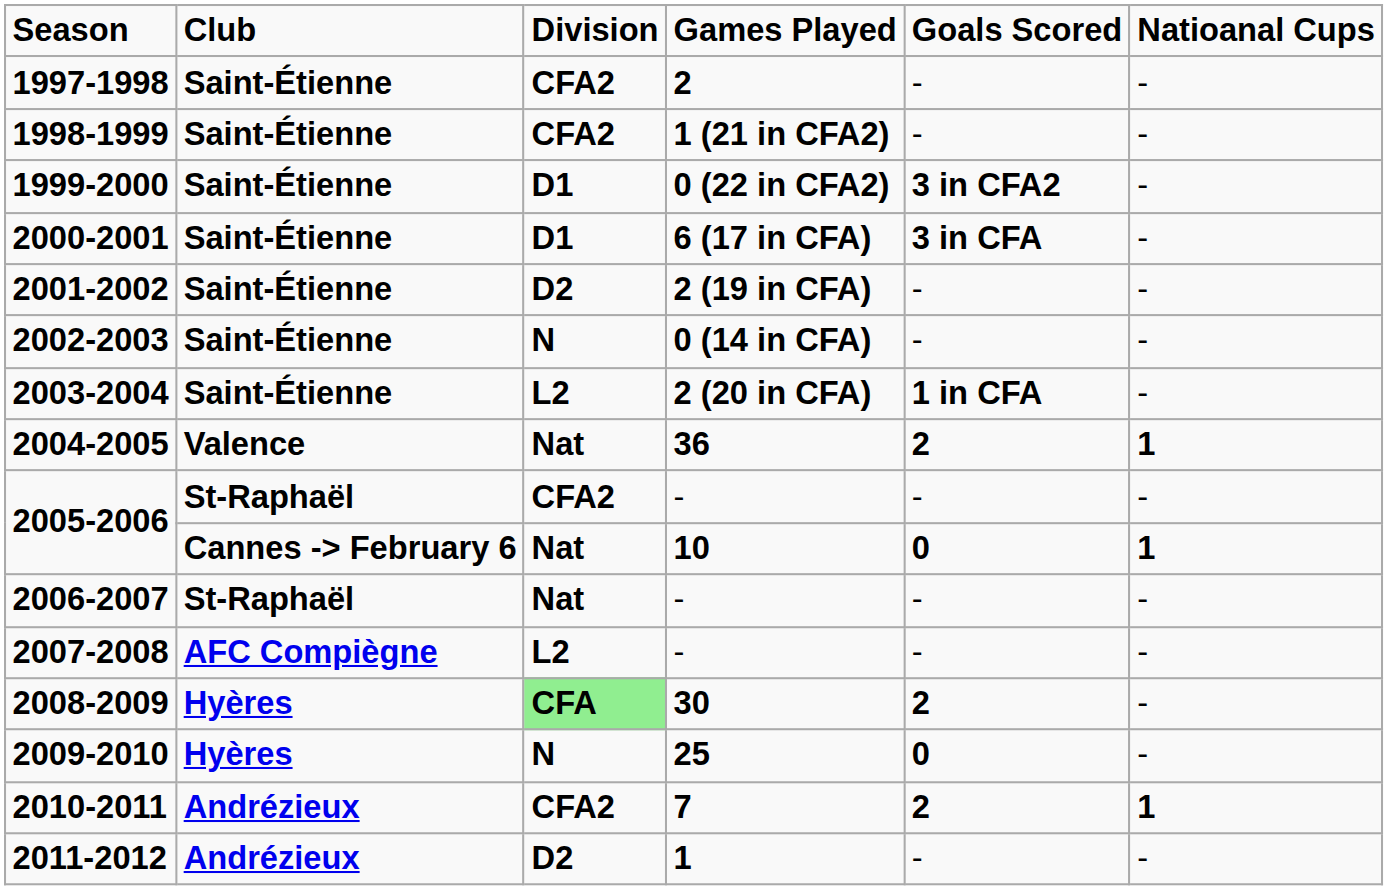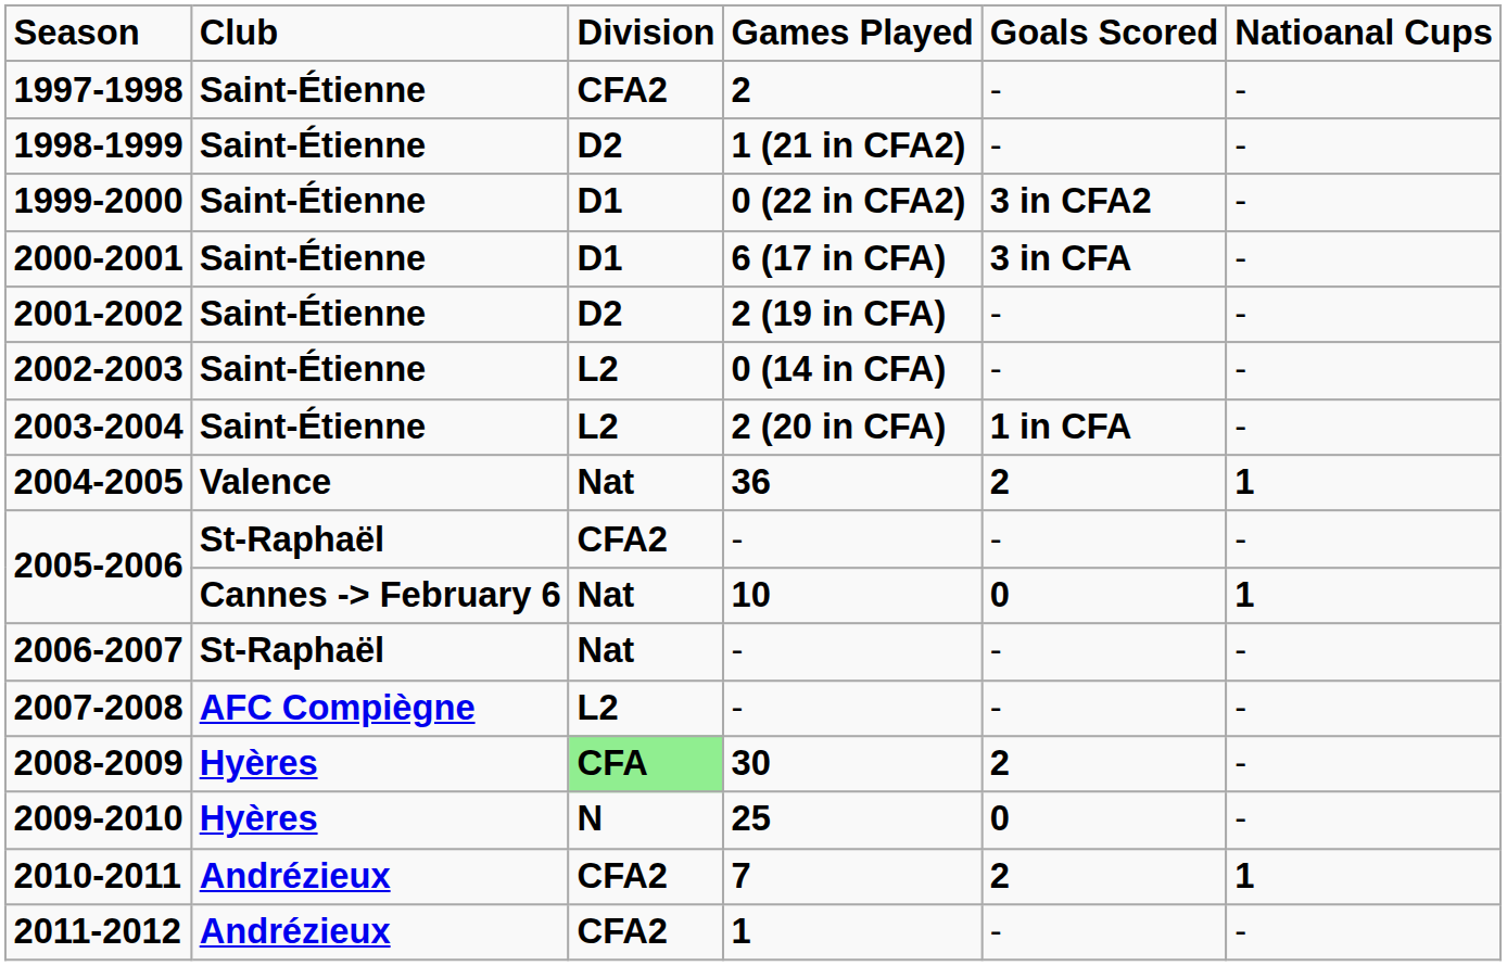1998-1999 | Division: CFA2 -> D2
2002-2003 | Division: N -> L2
2011-2012 | Division: D2 -> CFA2
